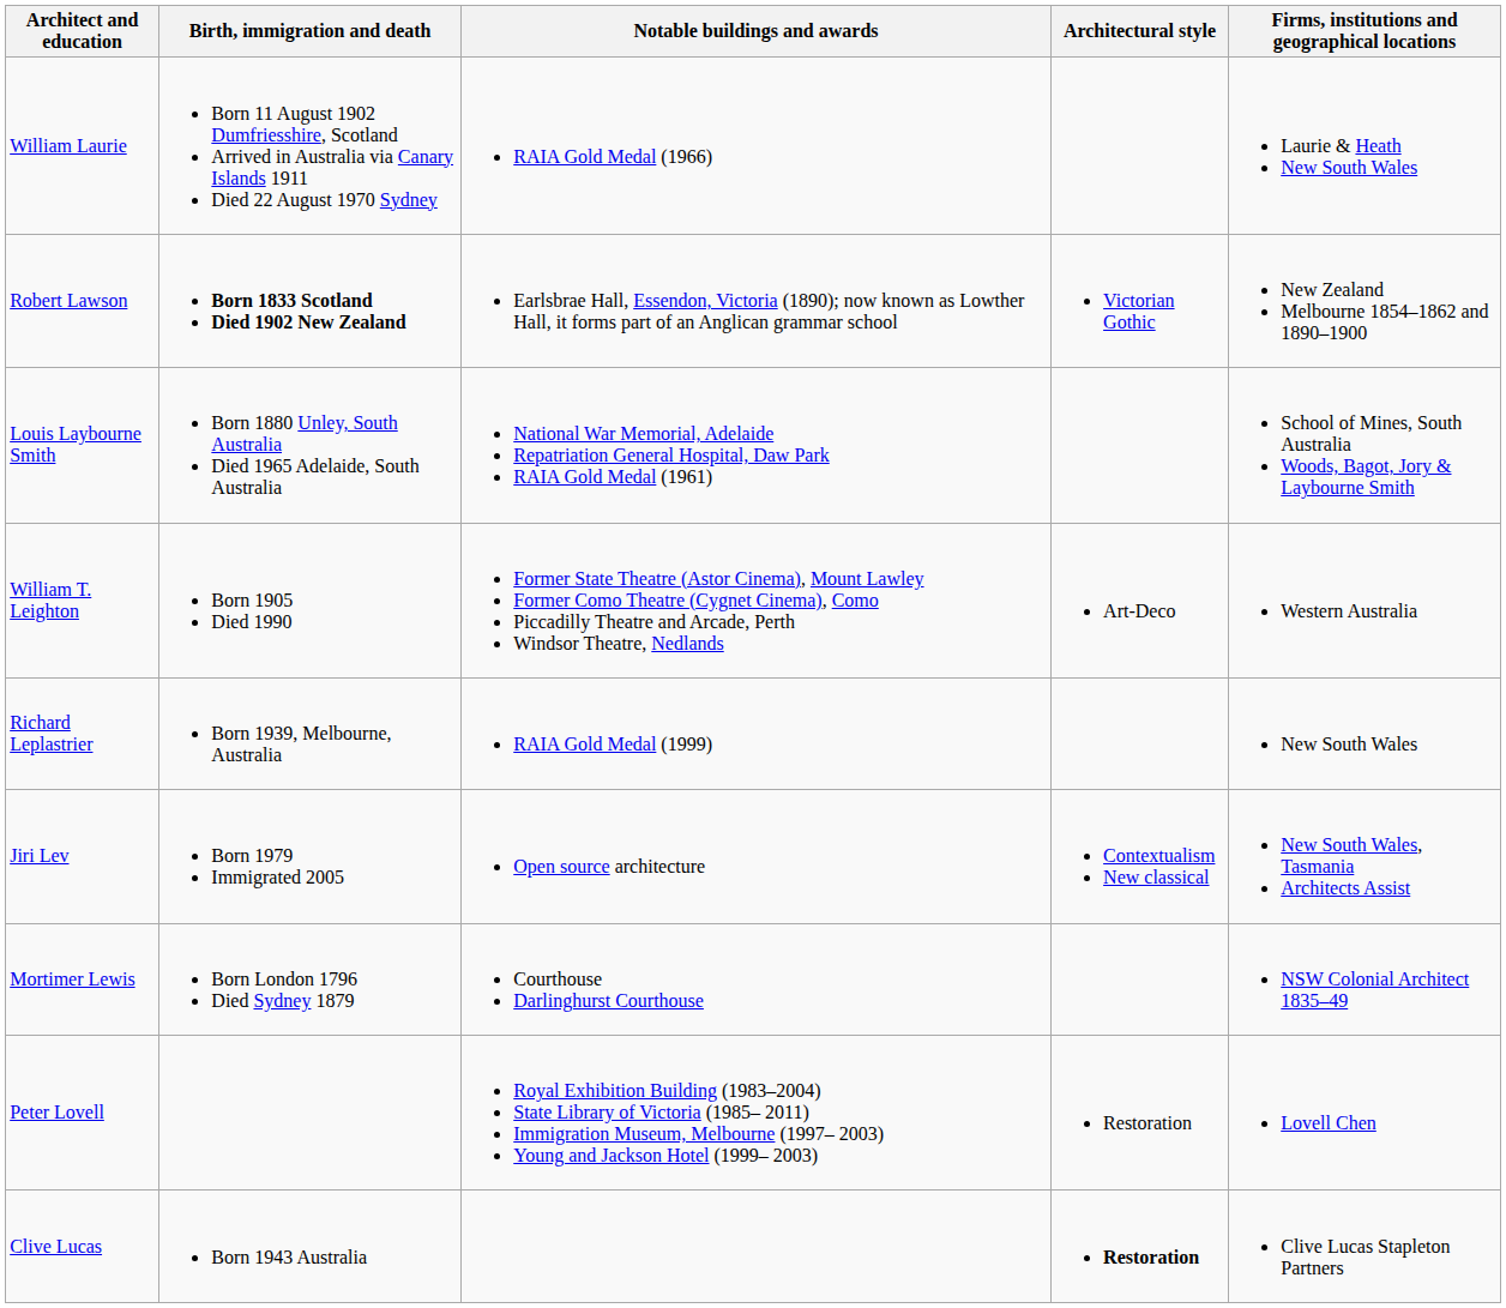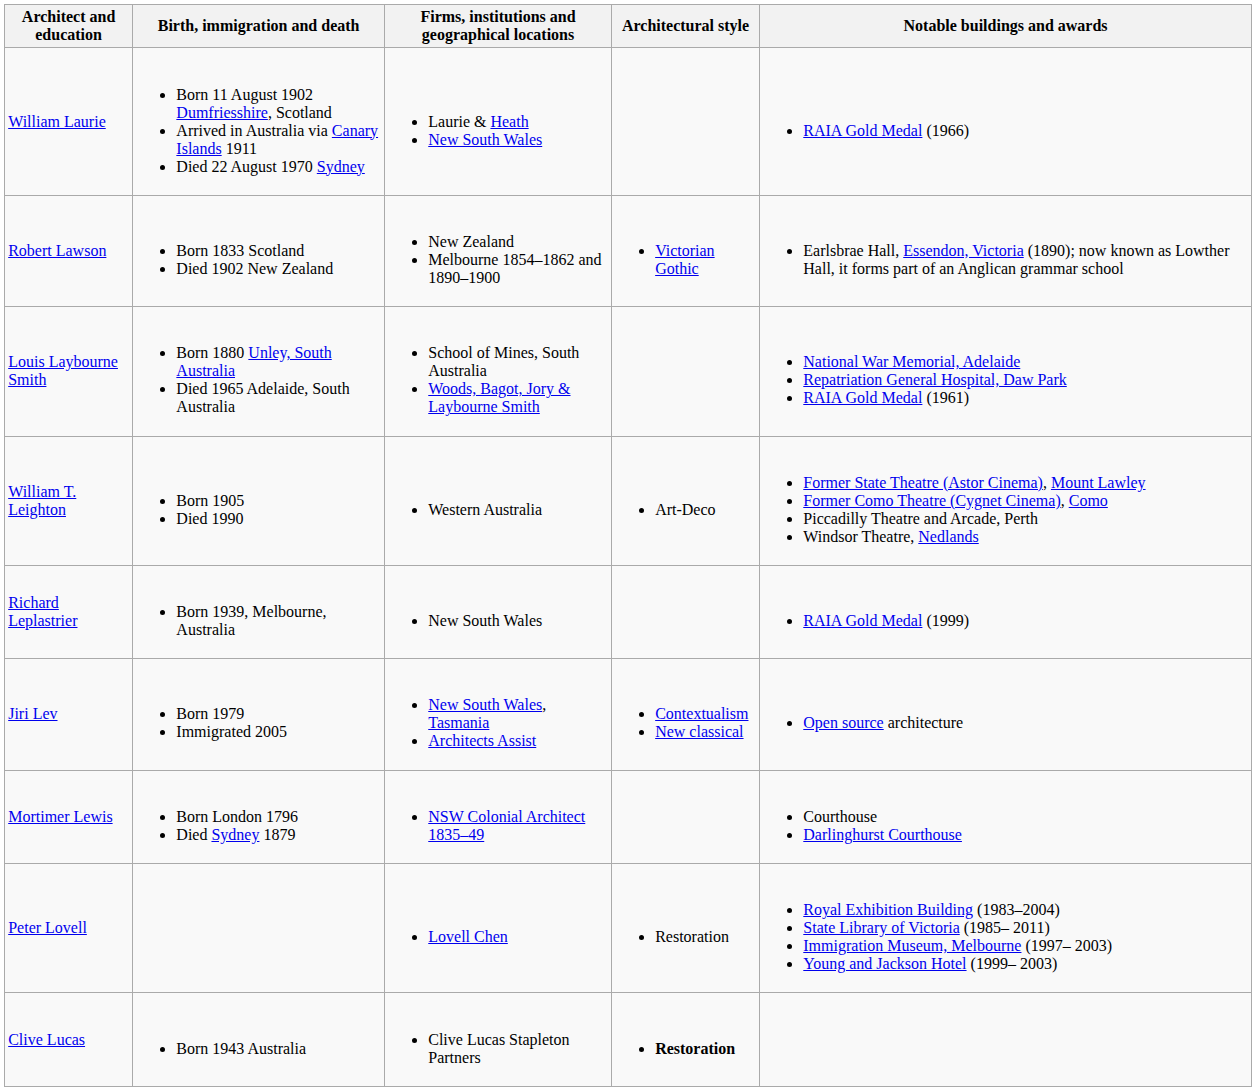columns swapped: Firms, institutions and geographical locations <-> Notable buildings and awards
Robert Lawson | Birth, immigration and death: bold -> normal
